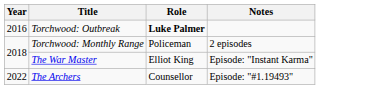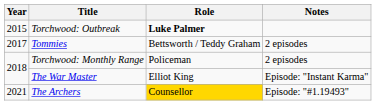Torchwood: Outbreak | Year: 2016 -> 2015
+ row: 2017 | Tommies | Bettsworth / Teddy Graham | 2 episodes
The Archers | Year: 2022 -> 2021
The Archers | Role: no background -> gold background
